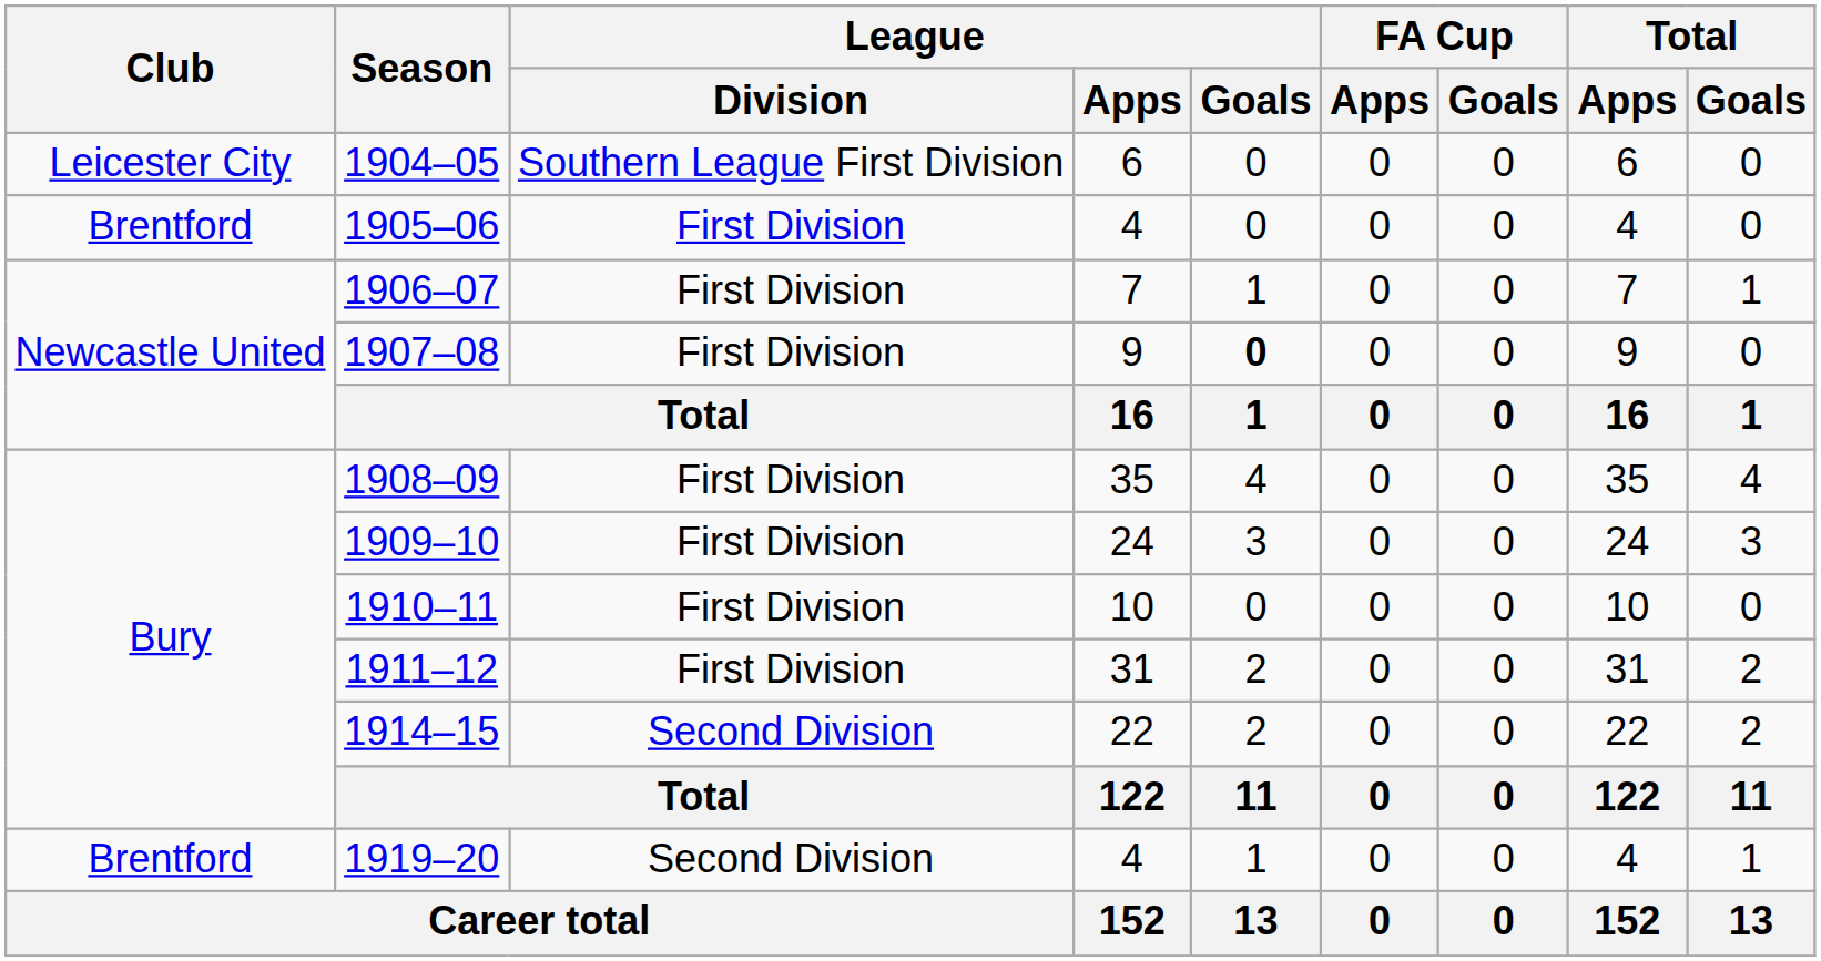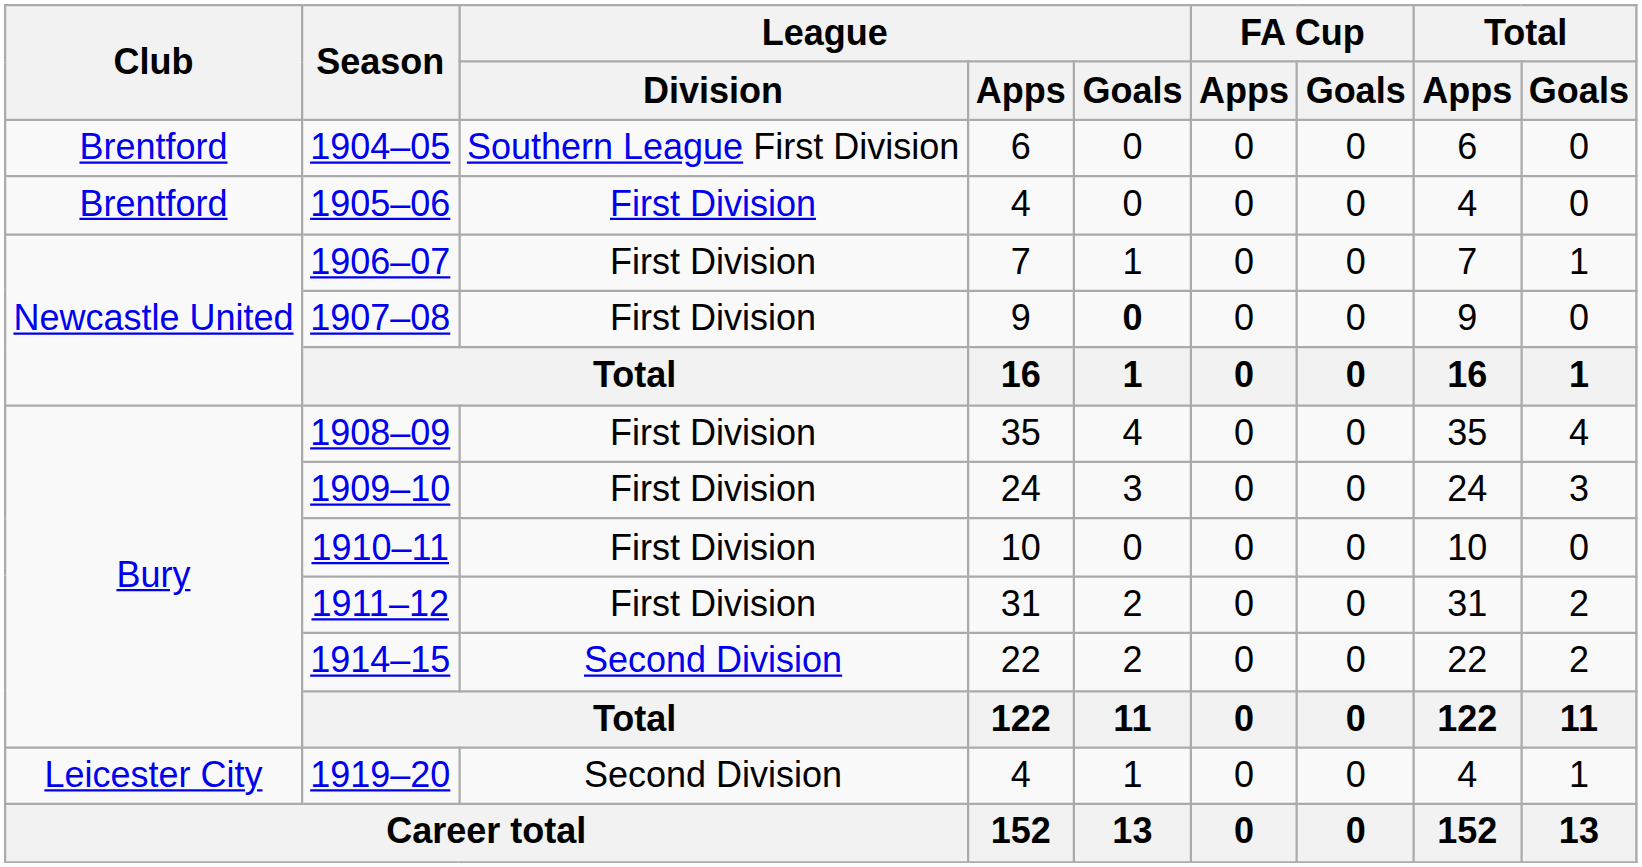1904–05 | Club: Leicester City -> Brentford
1919–20 | Club: Brentford -> Leicester City
